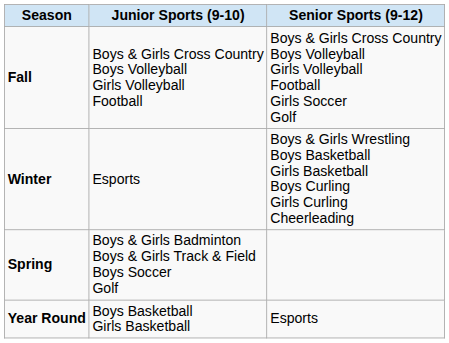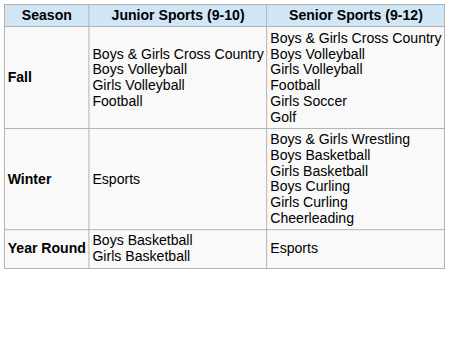- row: Spring | Boys & Girls Badminton Boys & Girls Track & Field Boys Soccer Golf
